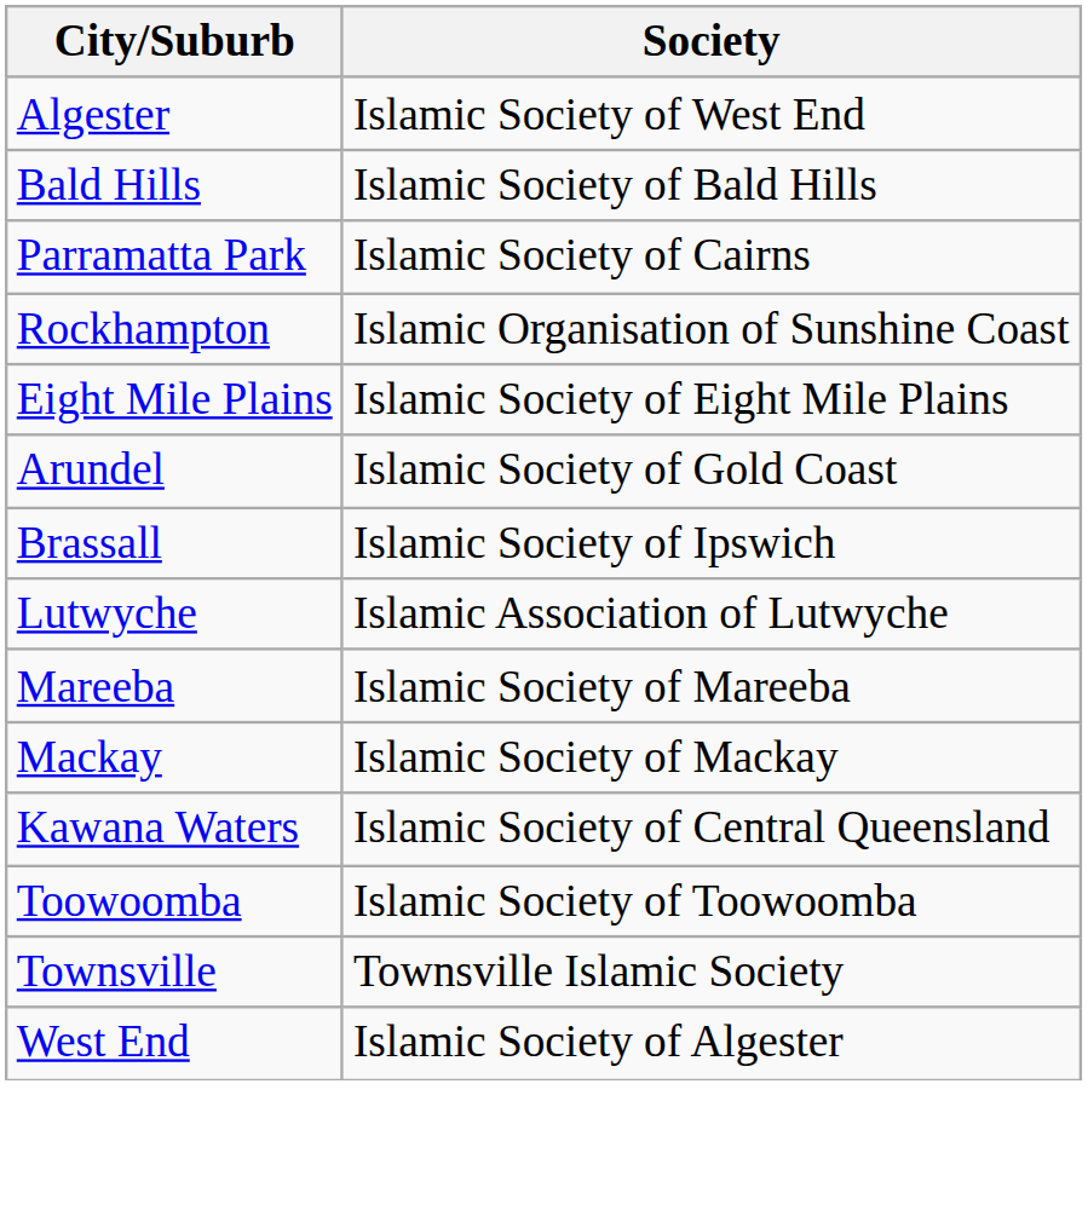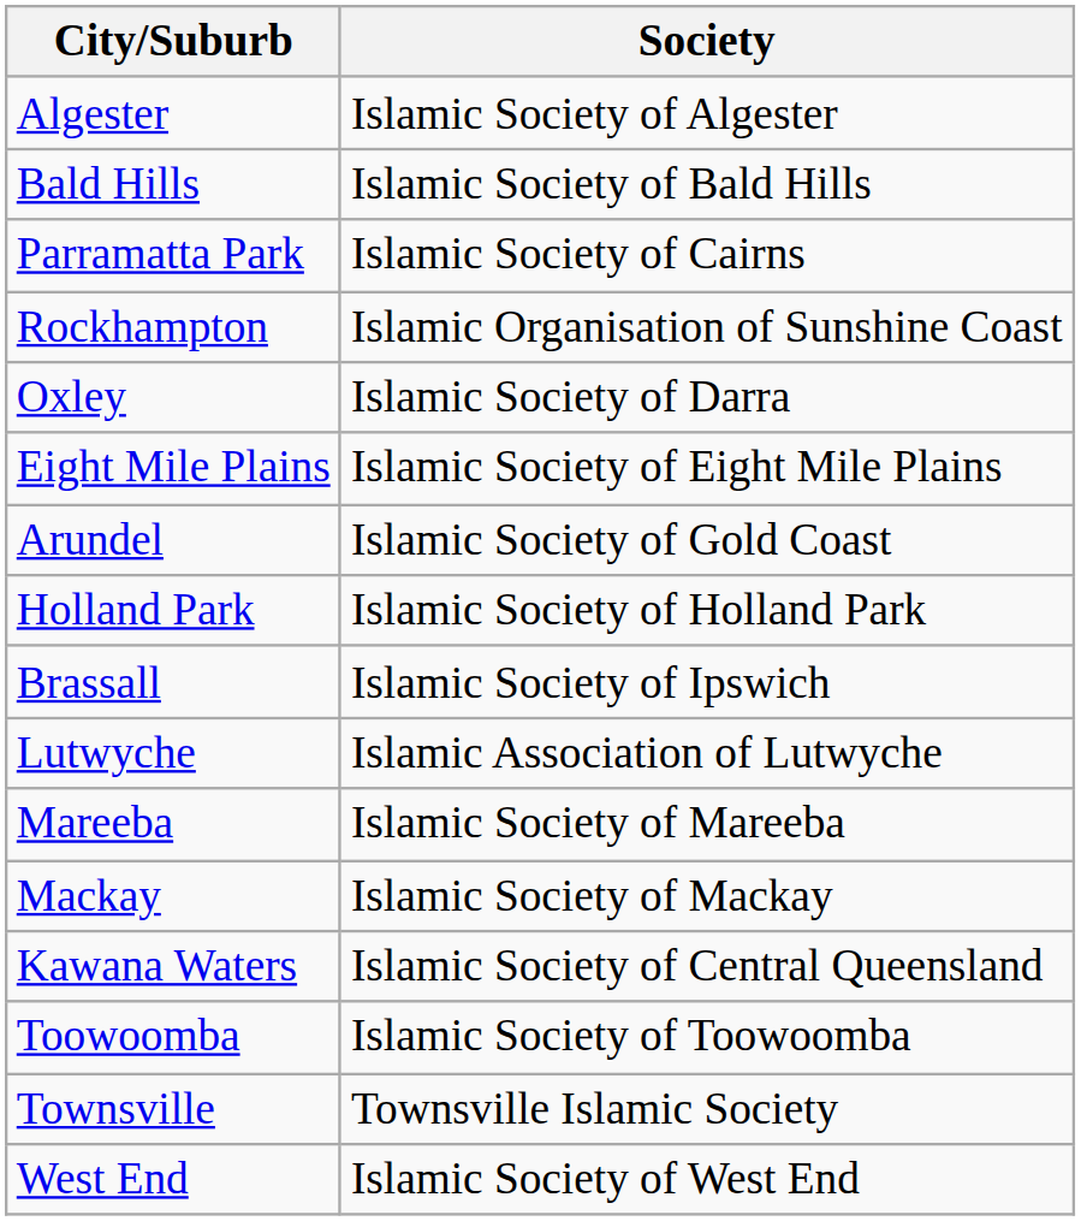Algester | Society: Islamic Society of West End -> Islamic Society of Algester
+ row: Oxley | Islamic Society of Darra
+ row: Holland Park | Islamic Society of Holland Park
West End | Society: Islamic Society of Algester -> Islamic Society of West End
